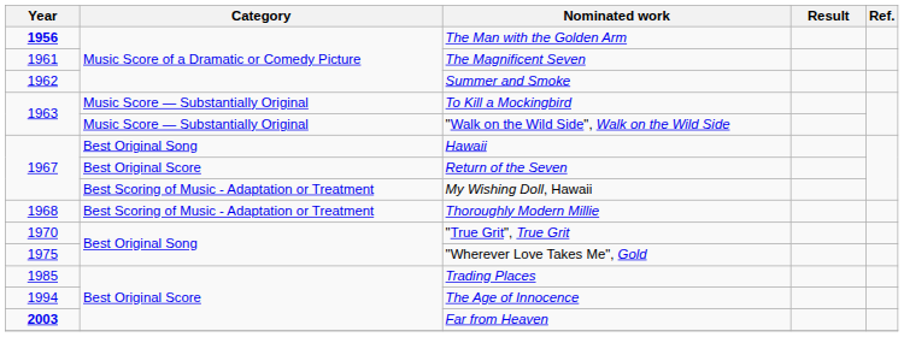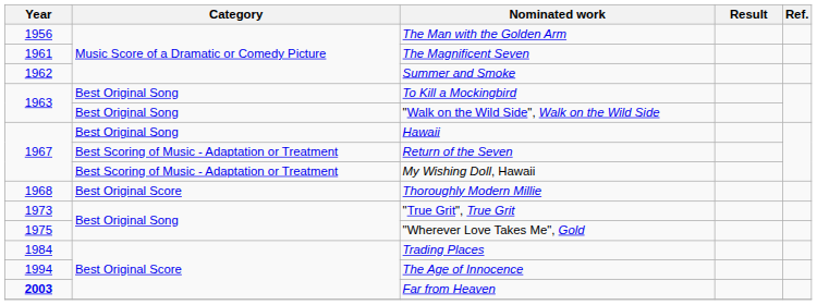The Man with the Golden Arm | Year: bold -> normal
To Kill a Mockingbird | Category: Music Score — Substantially Original -> Best Original Song
"Walk on the Wild Side", Walk on the Wild Side | Category: Music Score — Substantially Original -> Best Original Song
Return of the Seven | Category: Best Original Score -> Best Scoring of Music - Adaptation or Treatment
Thoroughly Modern Millie | Category: Best Scoring of Music - Adaptation or Treatment -> Best Original Score
"True Grit", True Grit | Year: 1970 -> 1973
Trading Places | Year: 1985 -> 1984
